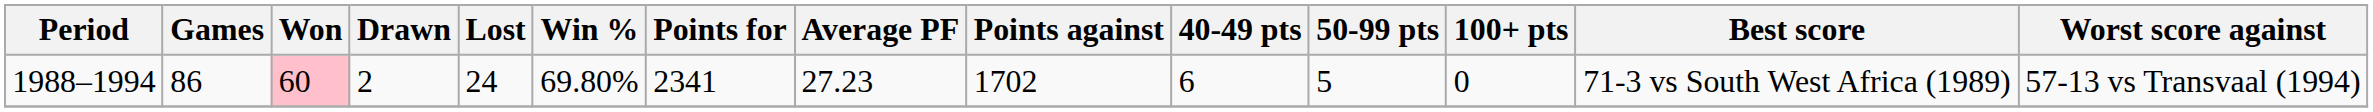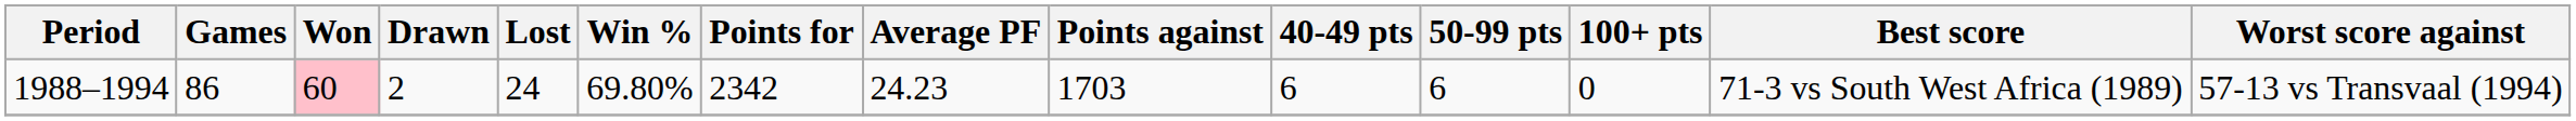1988–1994 | Points for: 2341 -> 2342
1988–1994 | Average PF: 27.23 -> 24.23
1988–1994 | Points against: 1702 -> 1703
1988–1994 | 50-99 pts: 5 -> 6
